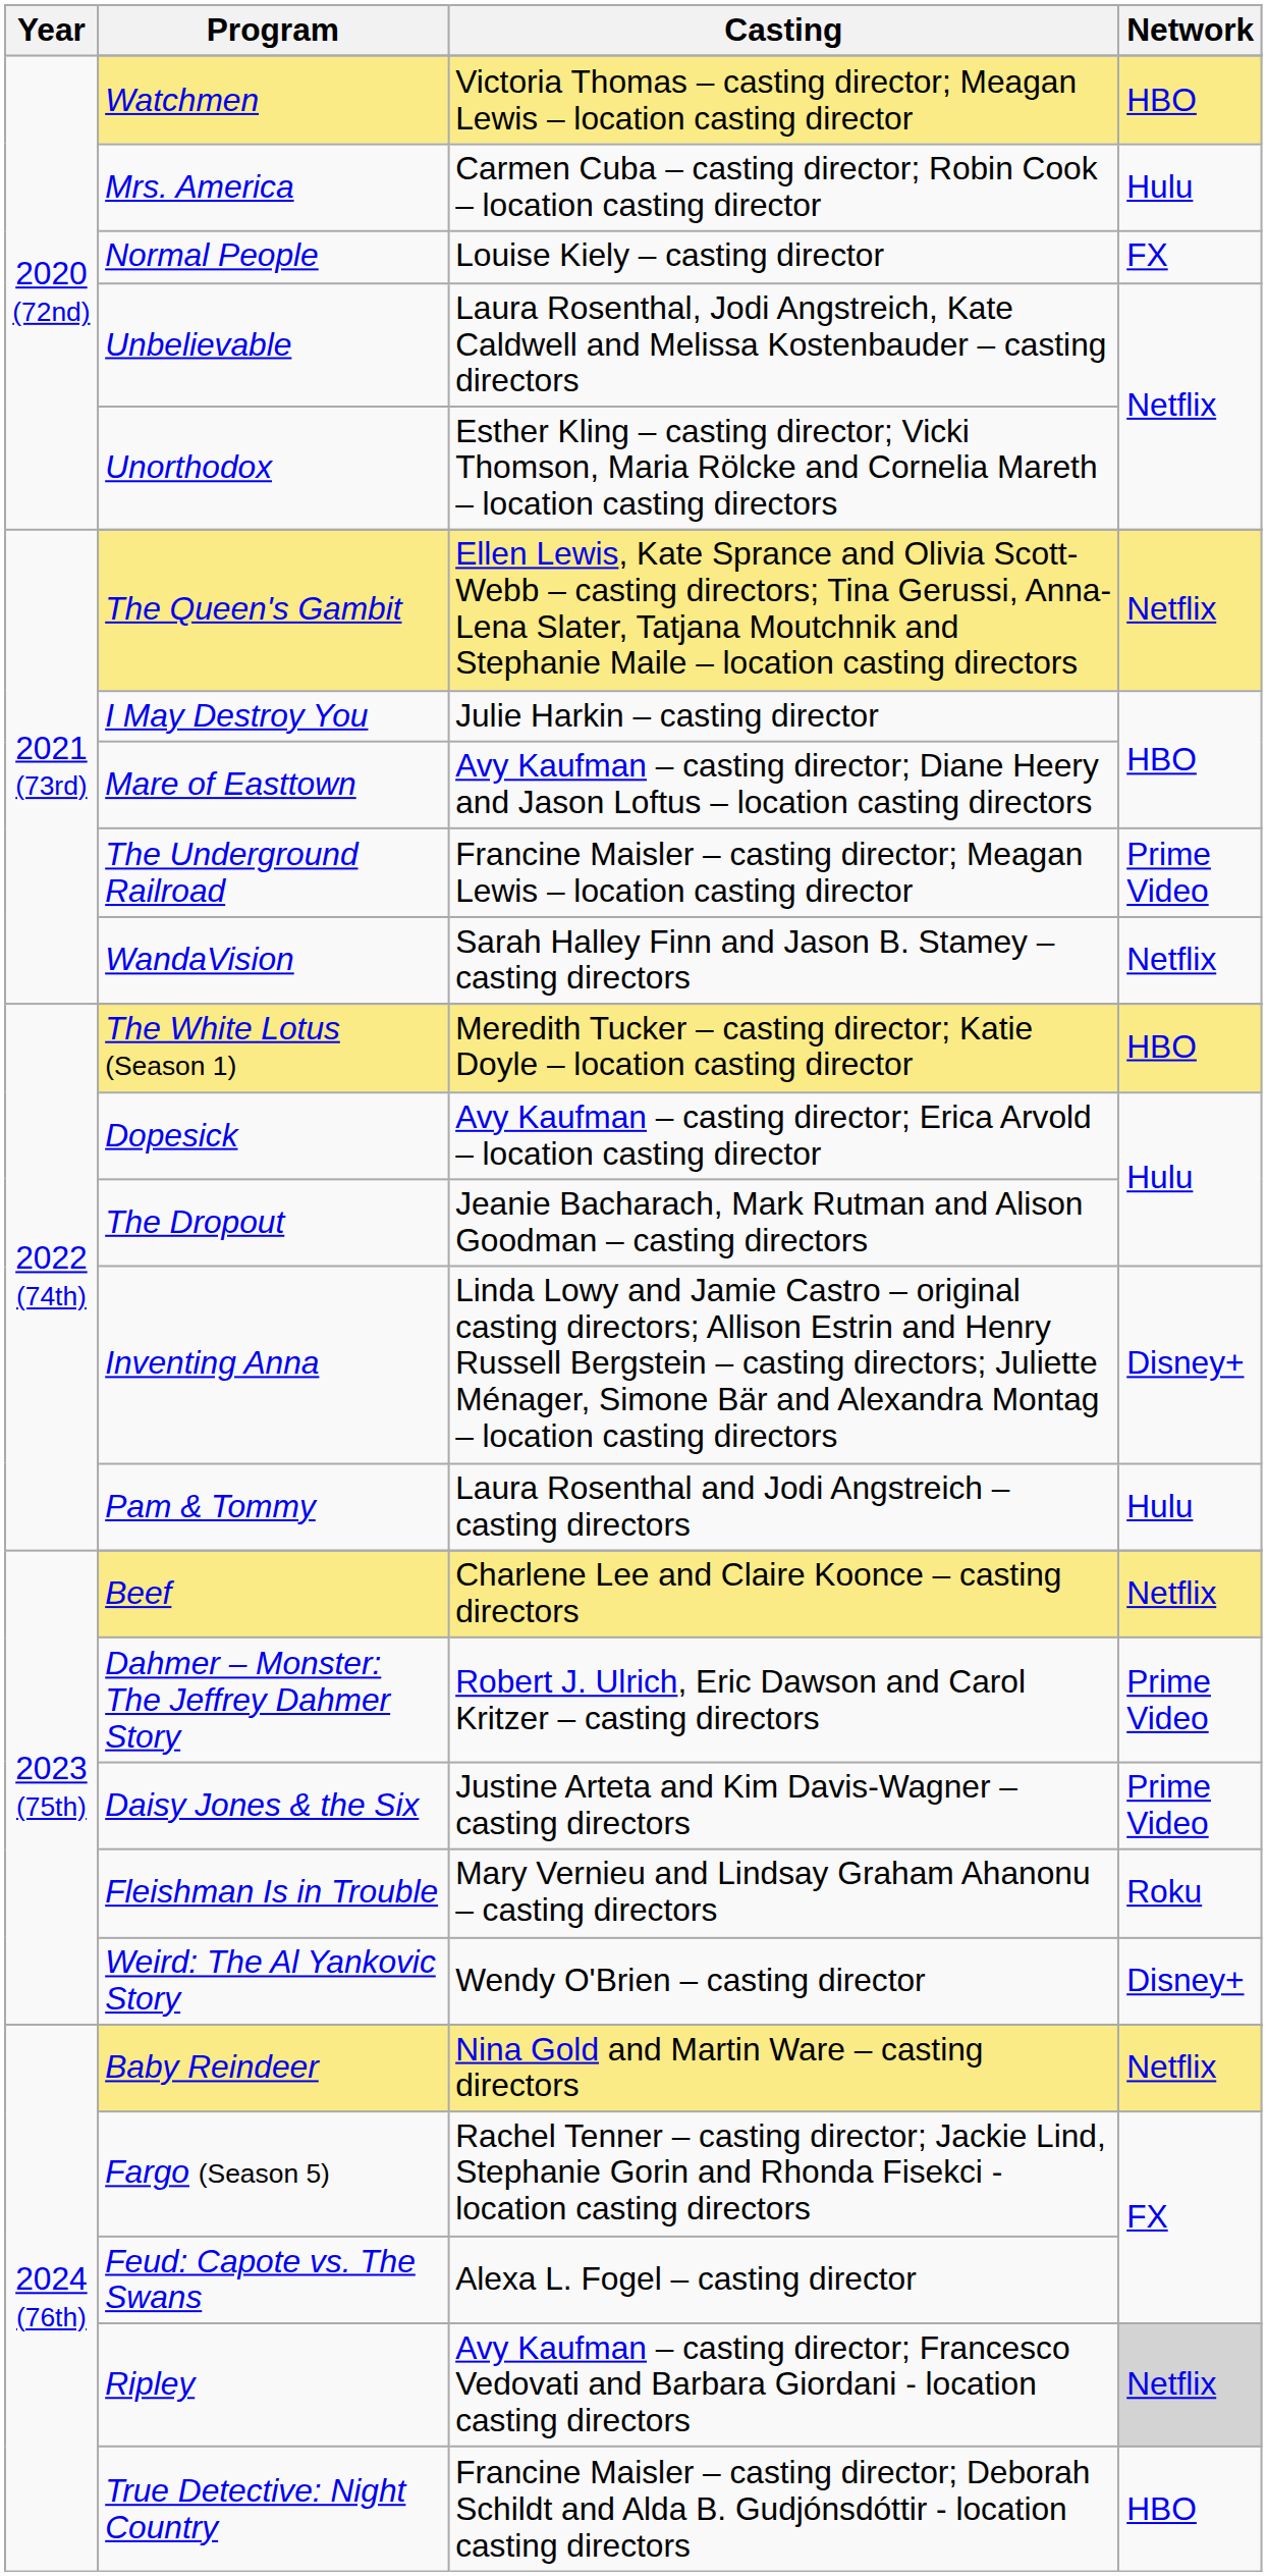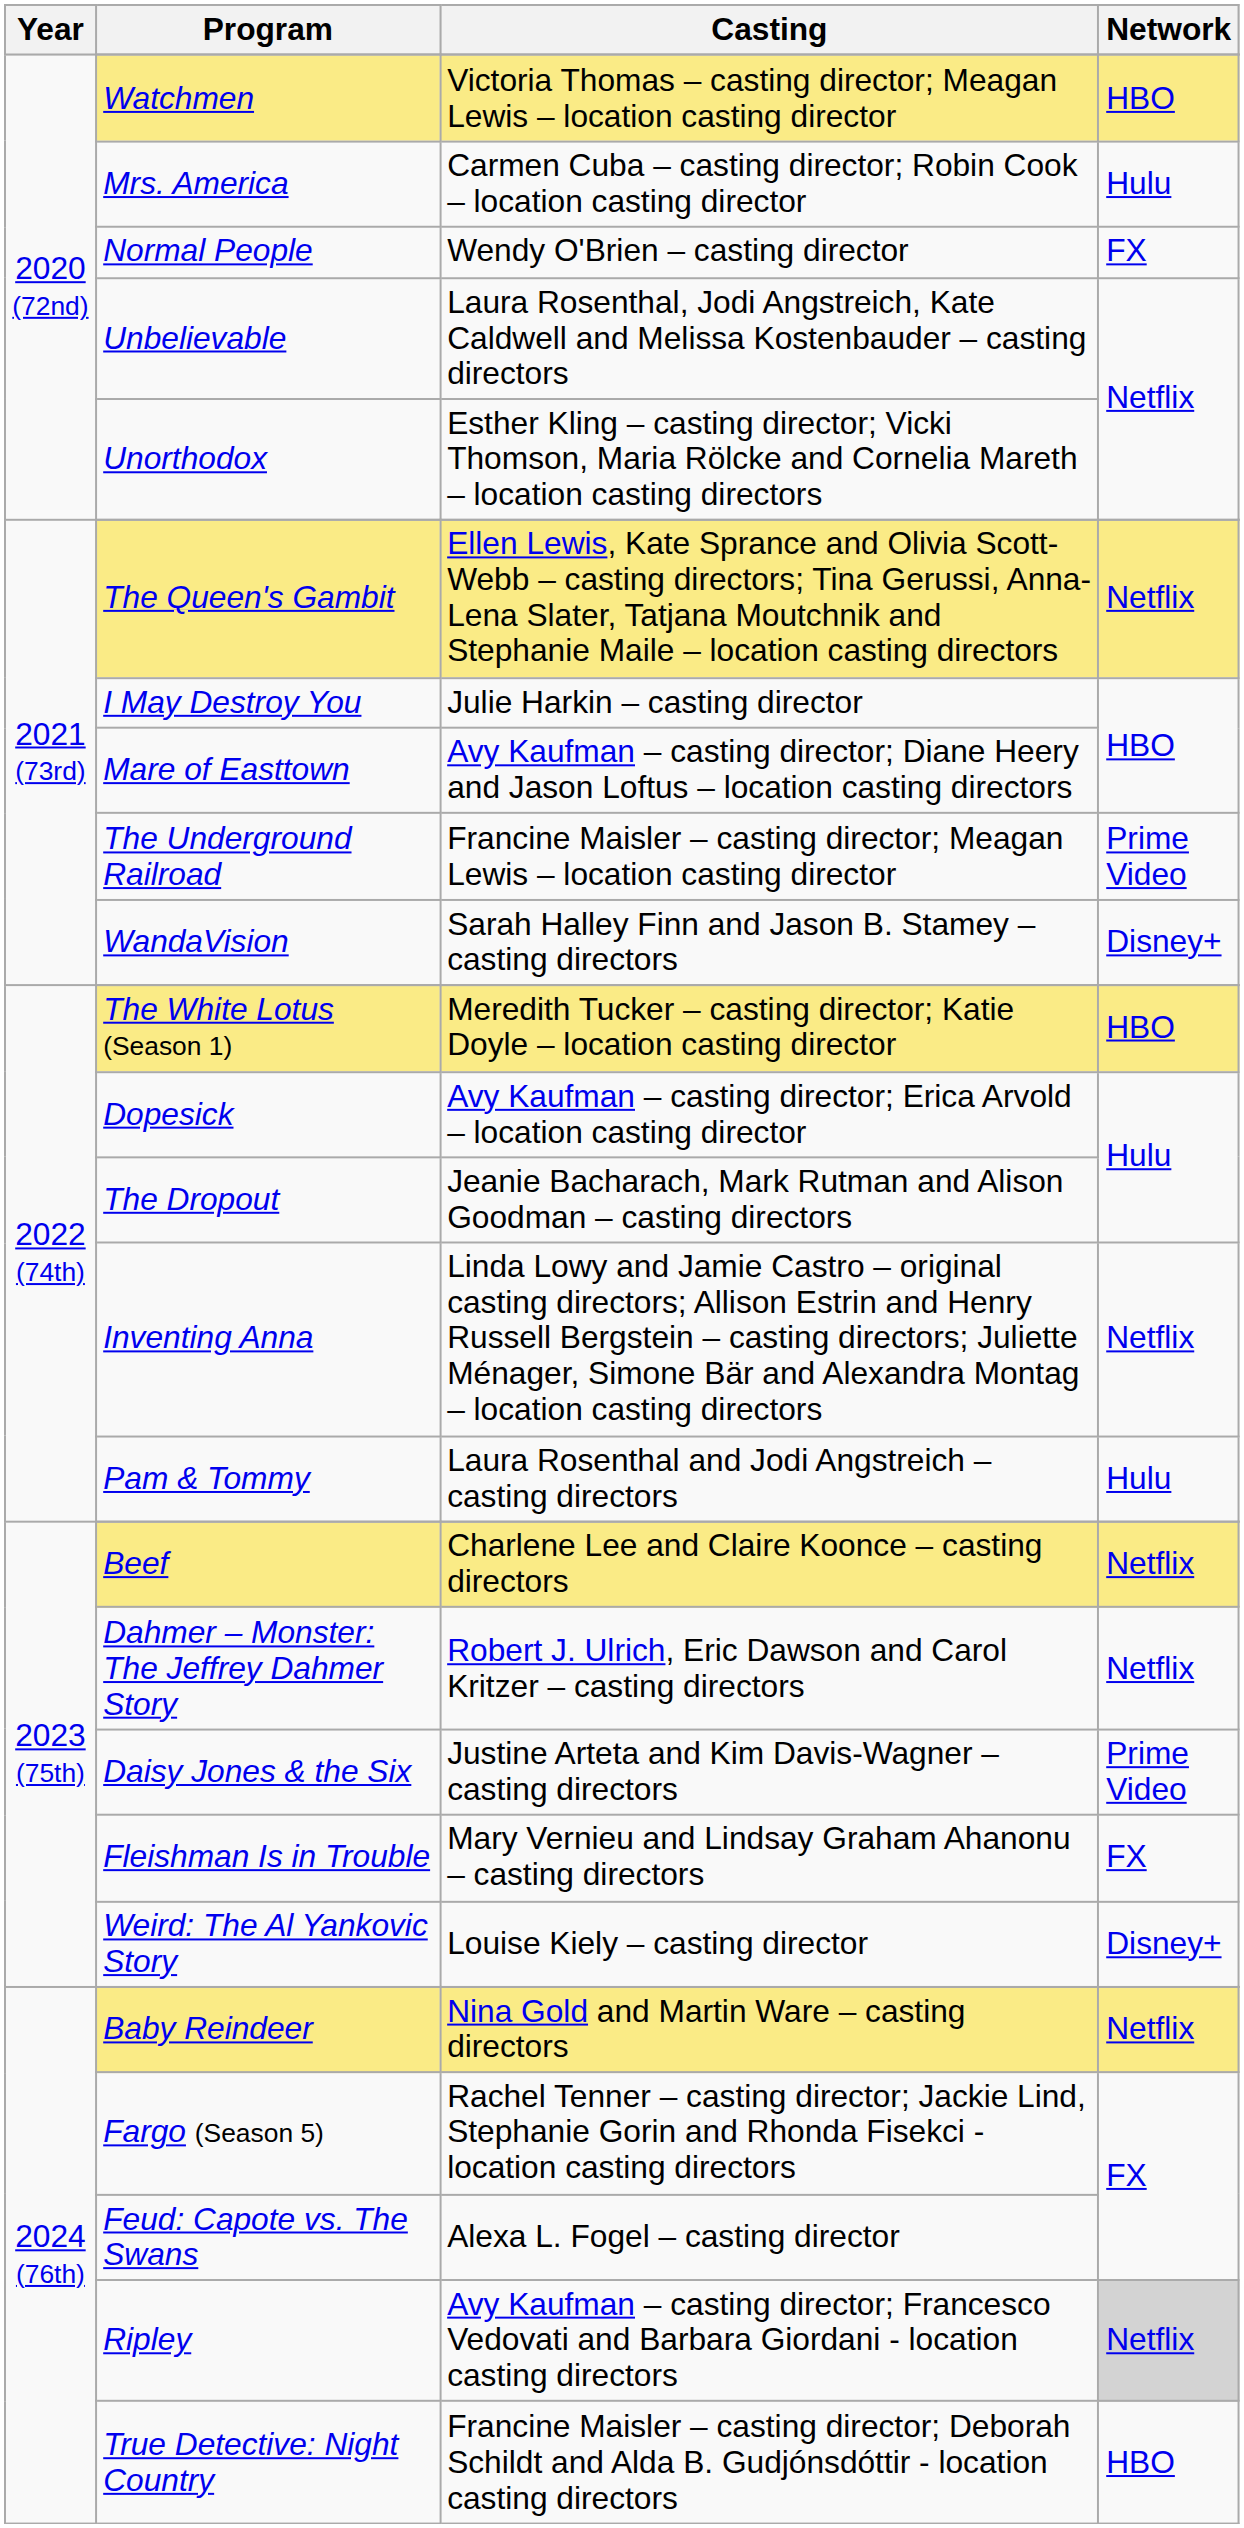Normal People | Casting: Louise Kiely – casting director -> Wendy O'Brien – casting director
WandaVision | Network: Netflix -> Disney+
Inventing Anna | Network: Disney+ -> Netflix
Dahmer – Monster: The Jeffrey Dahmer Story | Network: Prime Video -> Netflix
Fleishman Is in Trouble | Network: Roku -> FX
Weird: The Al Yankovic Story | Casting: Wendy O'Brien – casting director -> Louise Kiely – casting director
